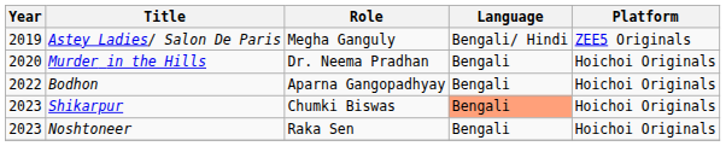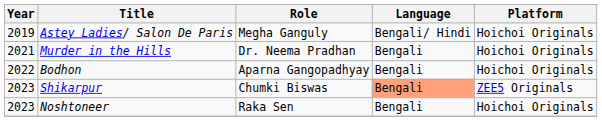Astey Ladies/ Salon De Paris | Platform: ZEE5 Originals -> Hoichoi Originals
Murder in the Hills | Year: 2020 -> 2021
Shikarpur | Platform: Hoichoi Originals -> ZEE5 Originals
